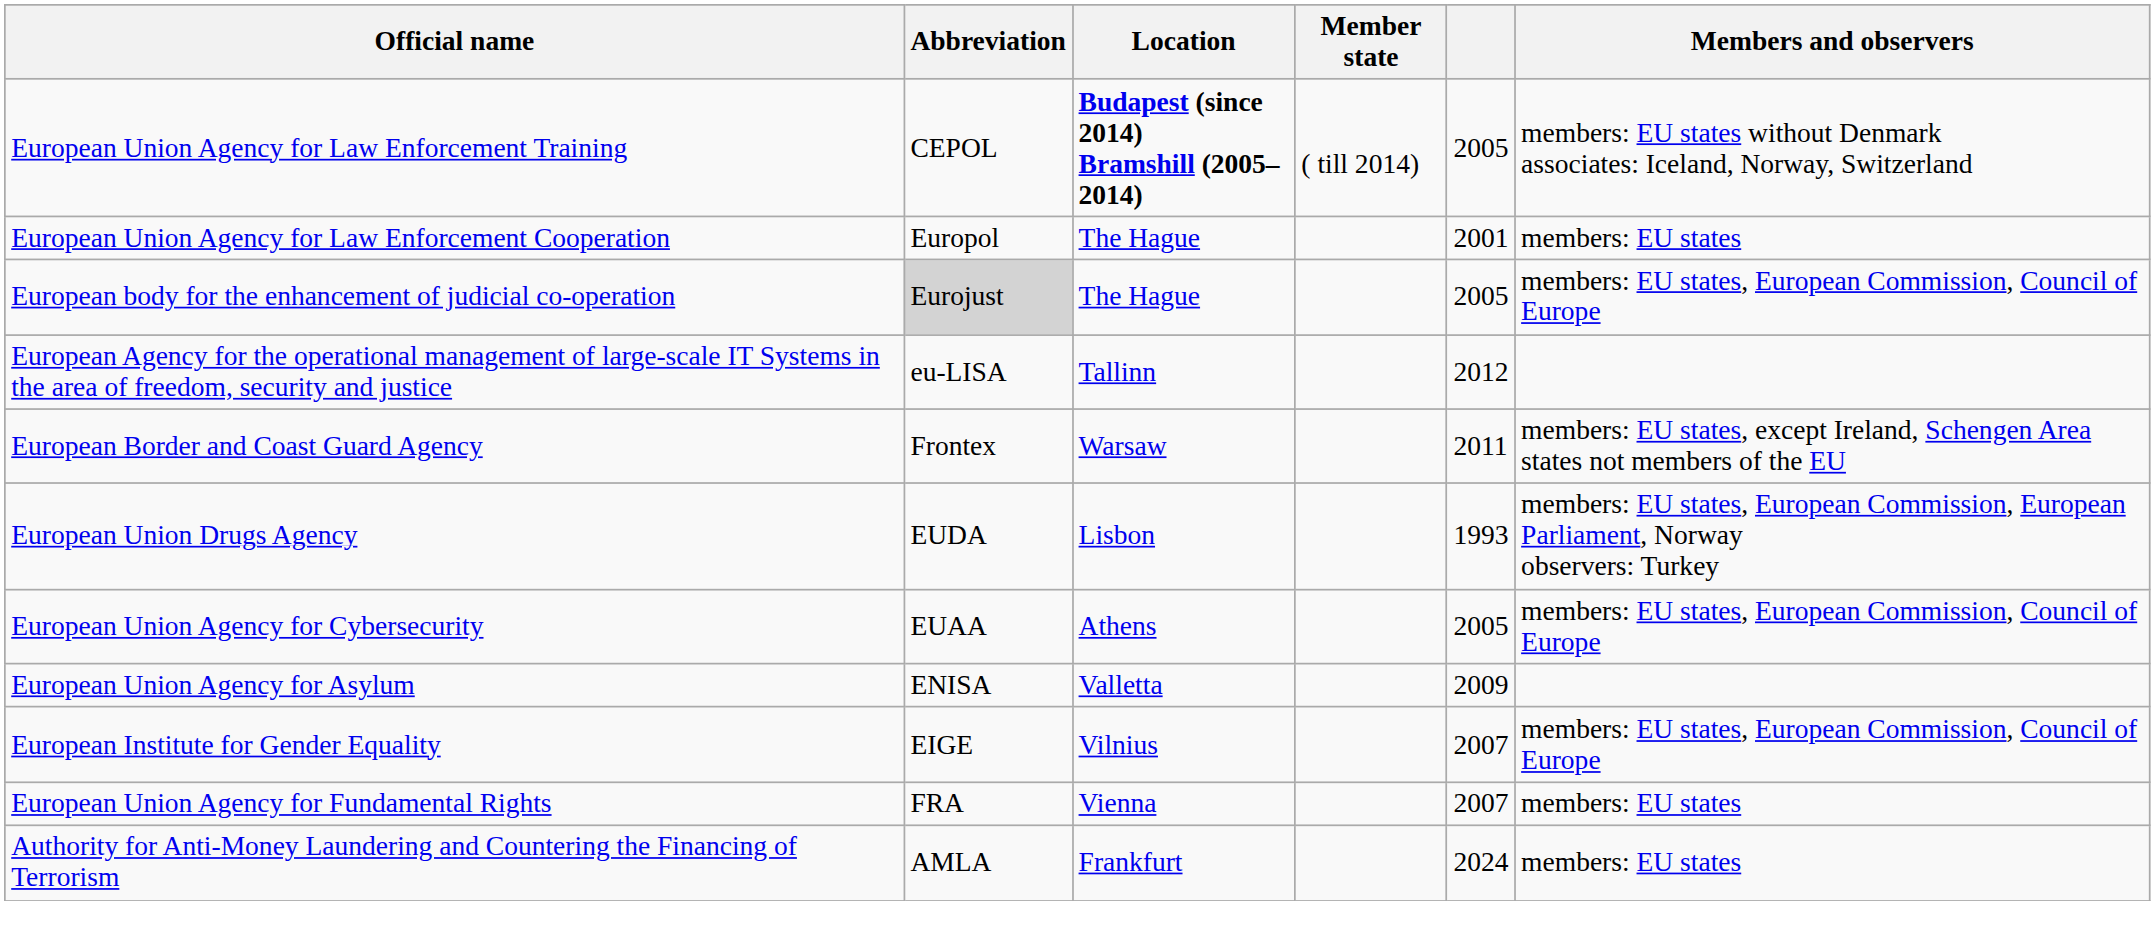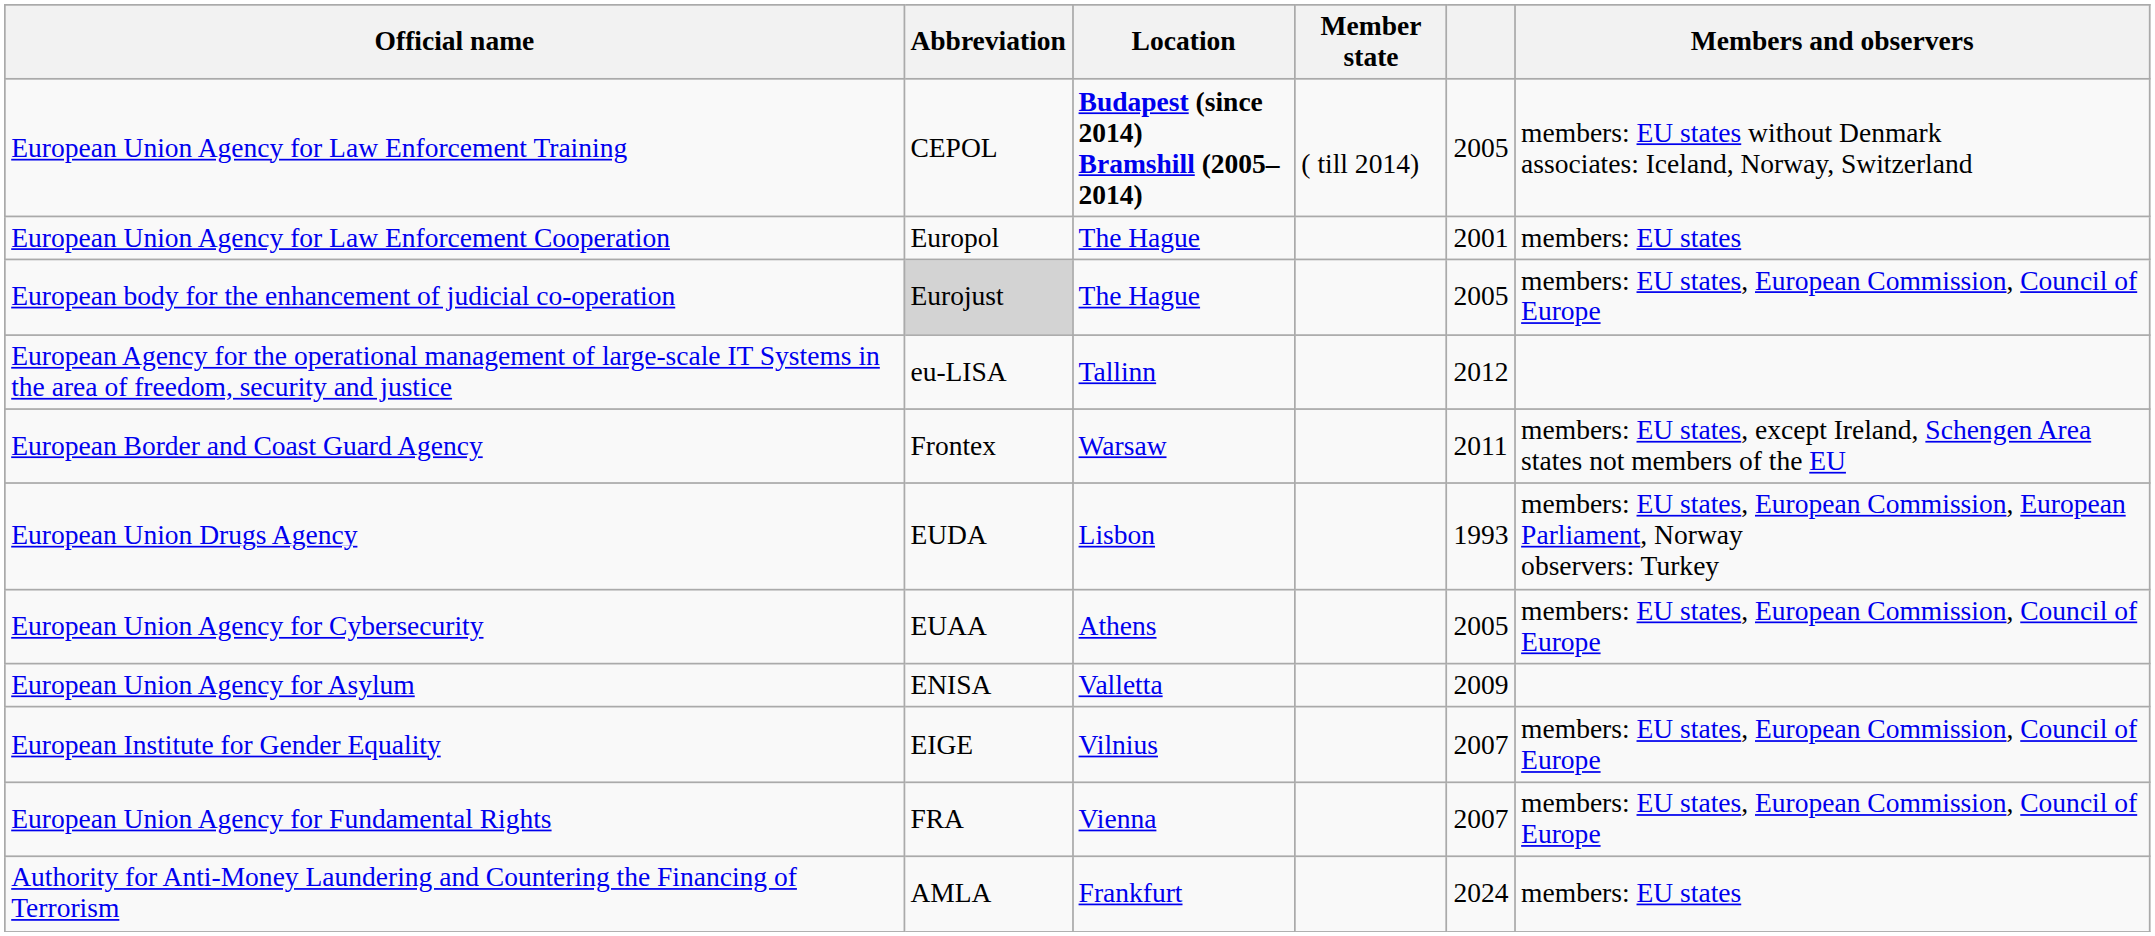European Union Agency for Fundamental Rights | Members and observers: members: EU states -> members: EU states, European Commission, Council of Europe
